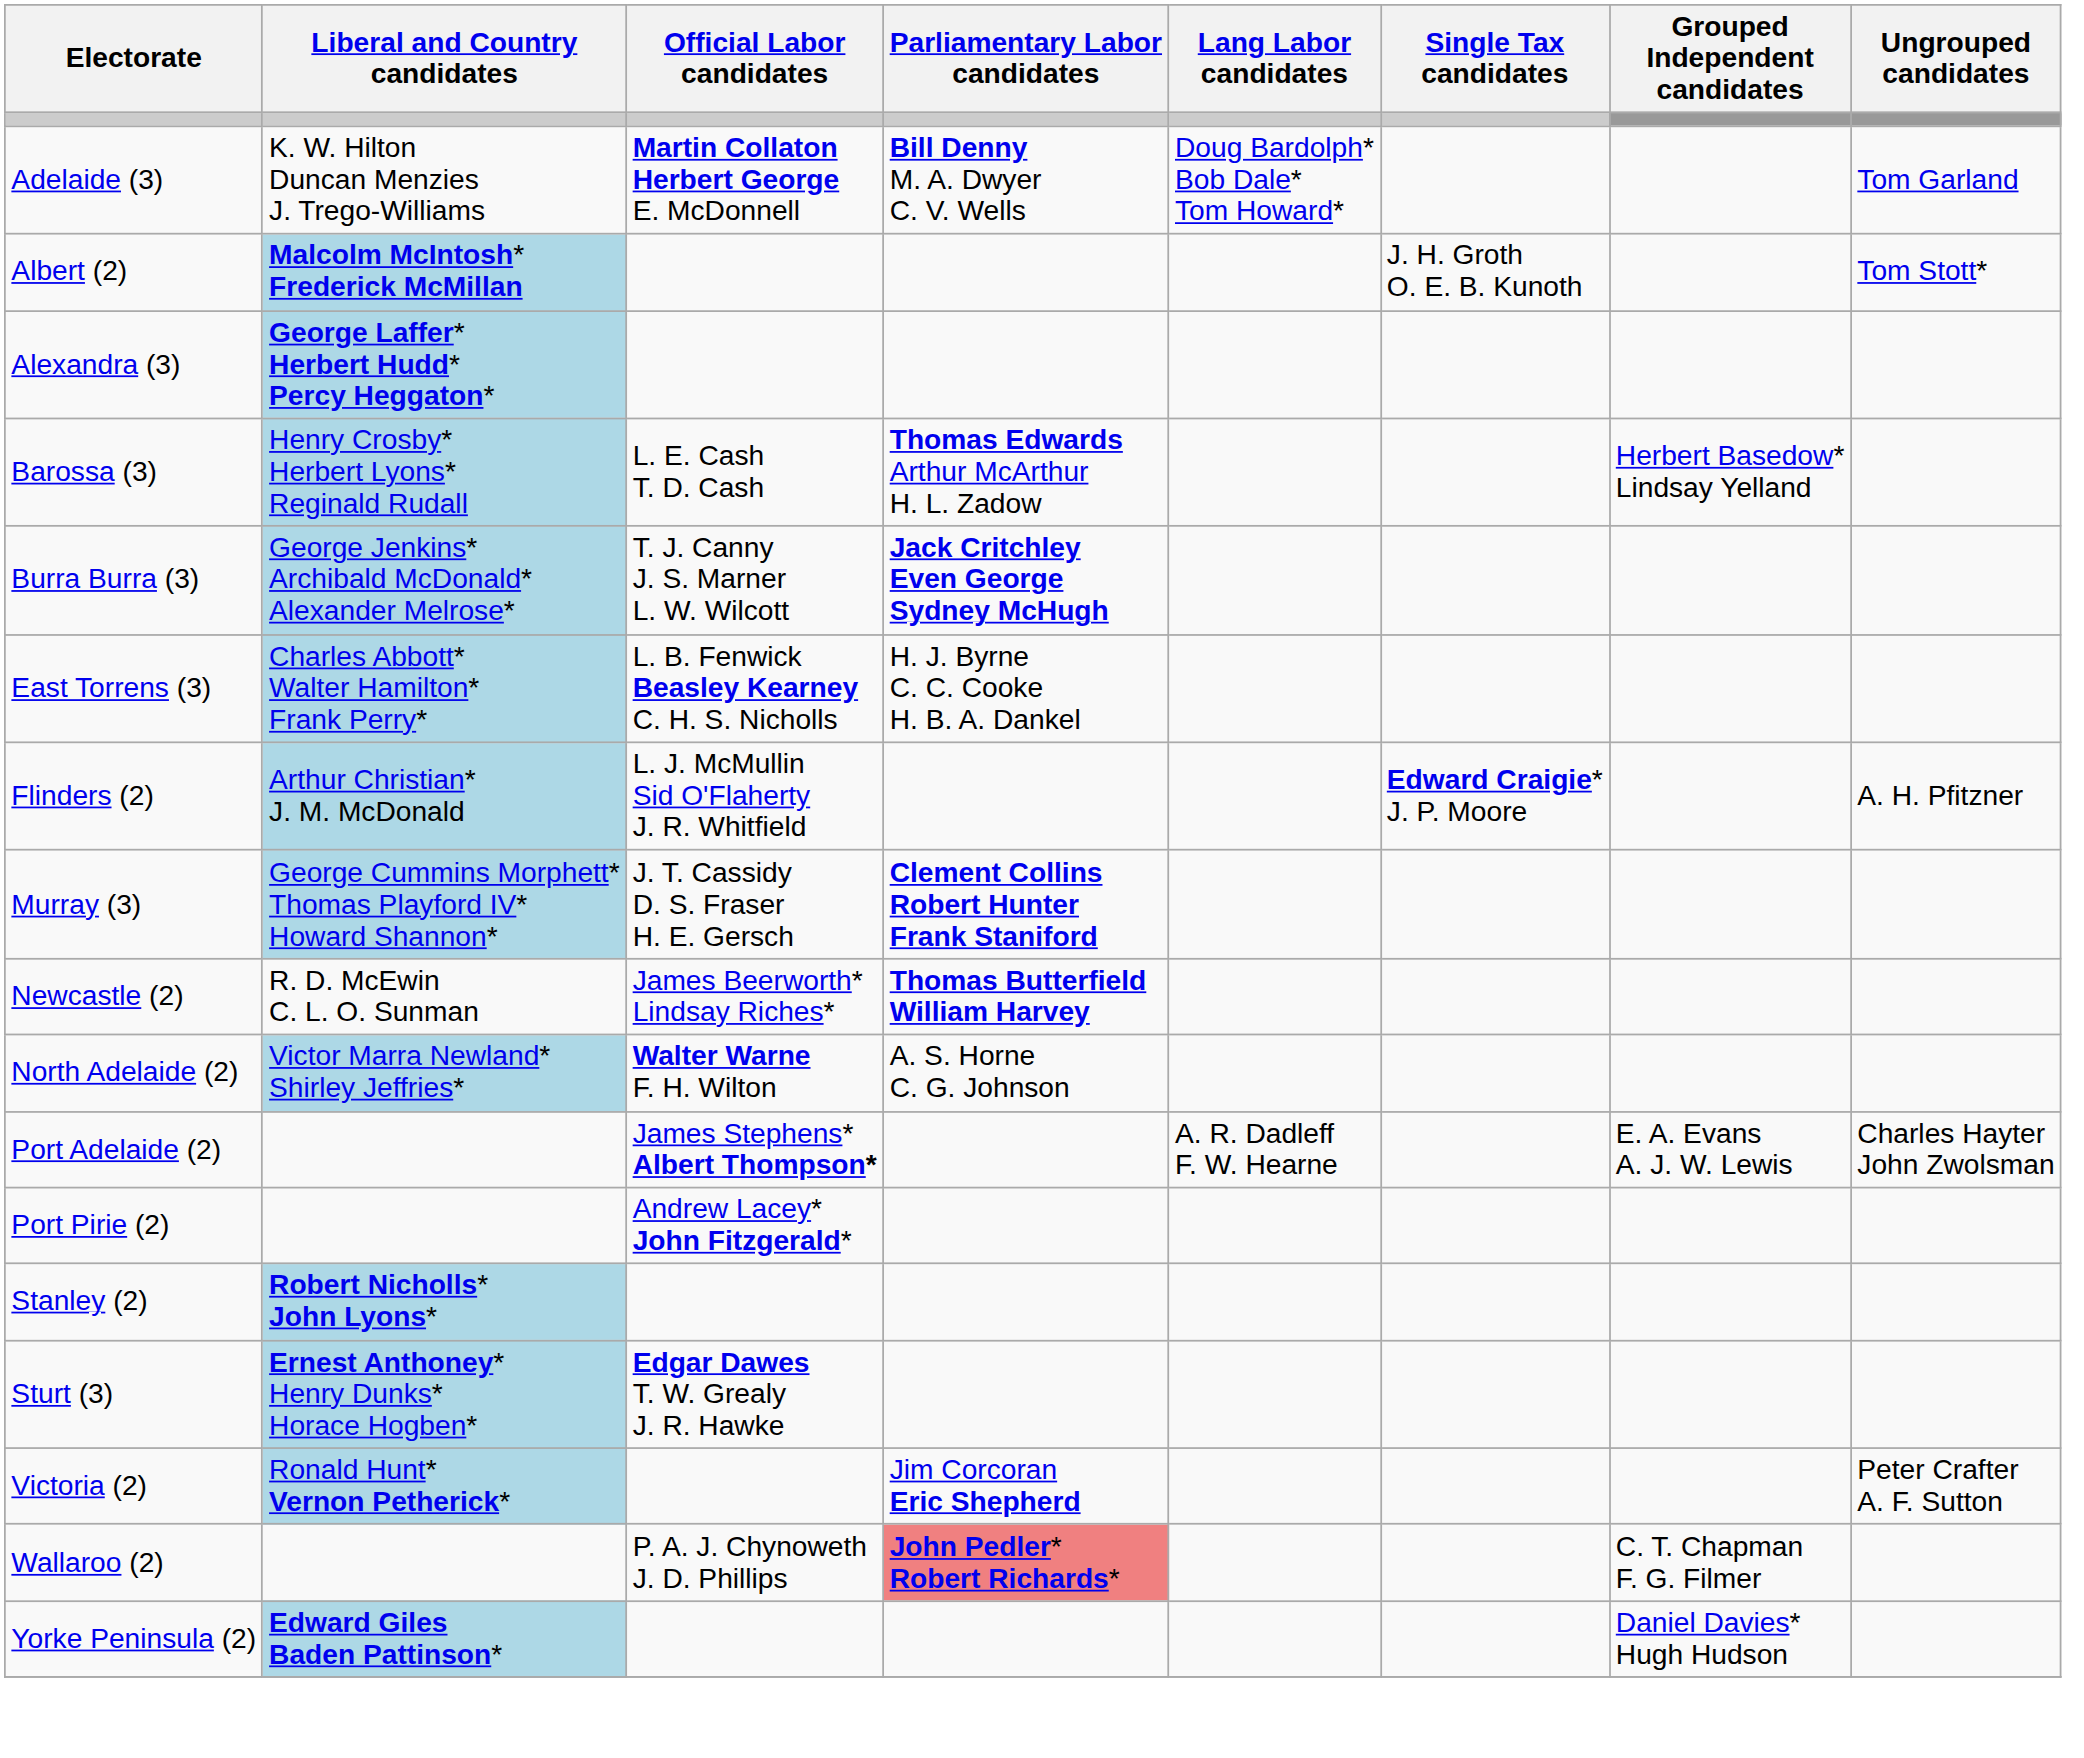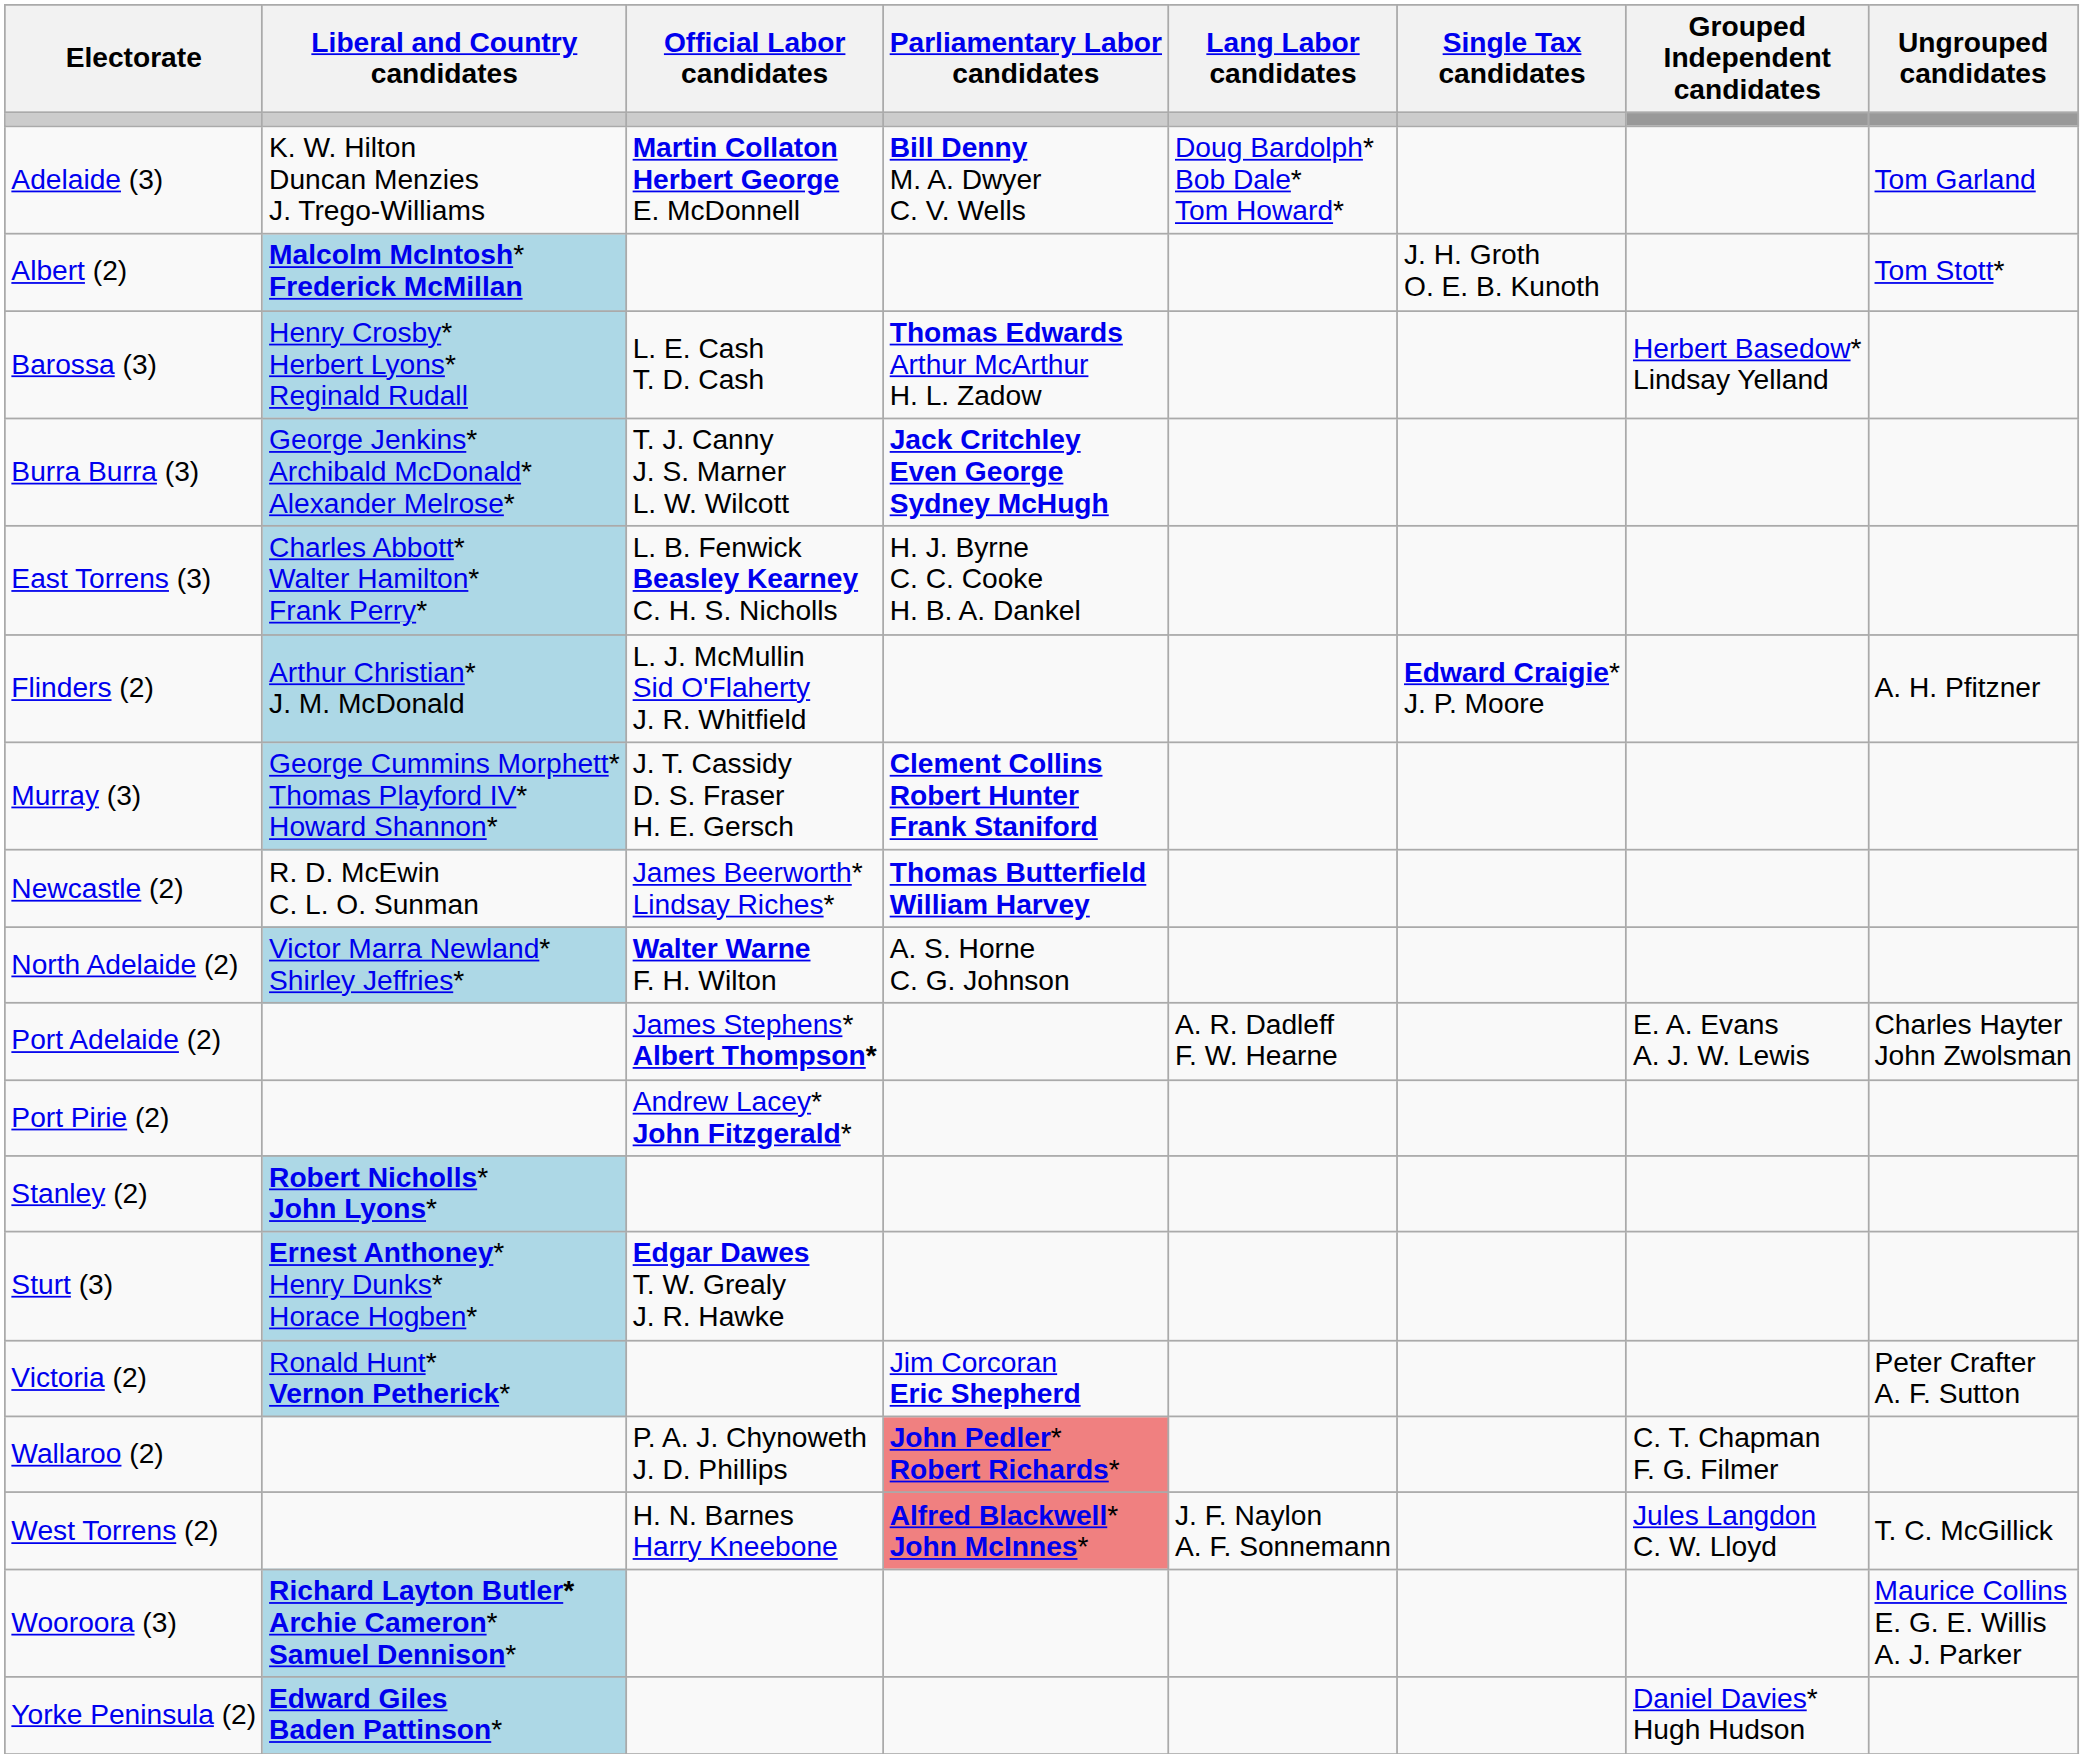- row: Alexandra (3) | George Laffer* Herbert Hudd* Percy Heggaton*
+ row: West Torrens (2) | H. N. Barnes Harry Kneebone | Alfred Blackwell* John McInnes* | J. F. Naylon A. F. Sonnemann | Jules Langdon C. W. Lloyd | T. C. McGillick
+ row: Wooroora (3) | Richard Layton Butler* Archie Cameron* Samuel Dennison* | Maurice Collins E. G. E. Willis A. J. Parker
